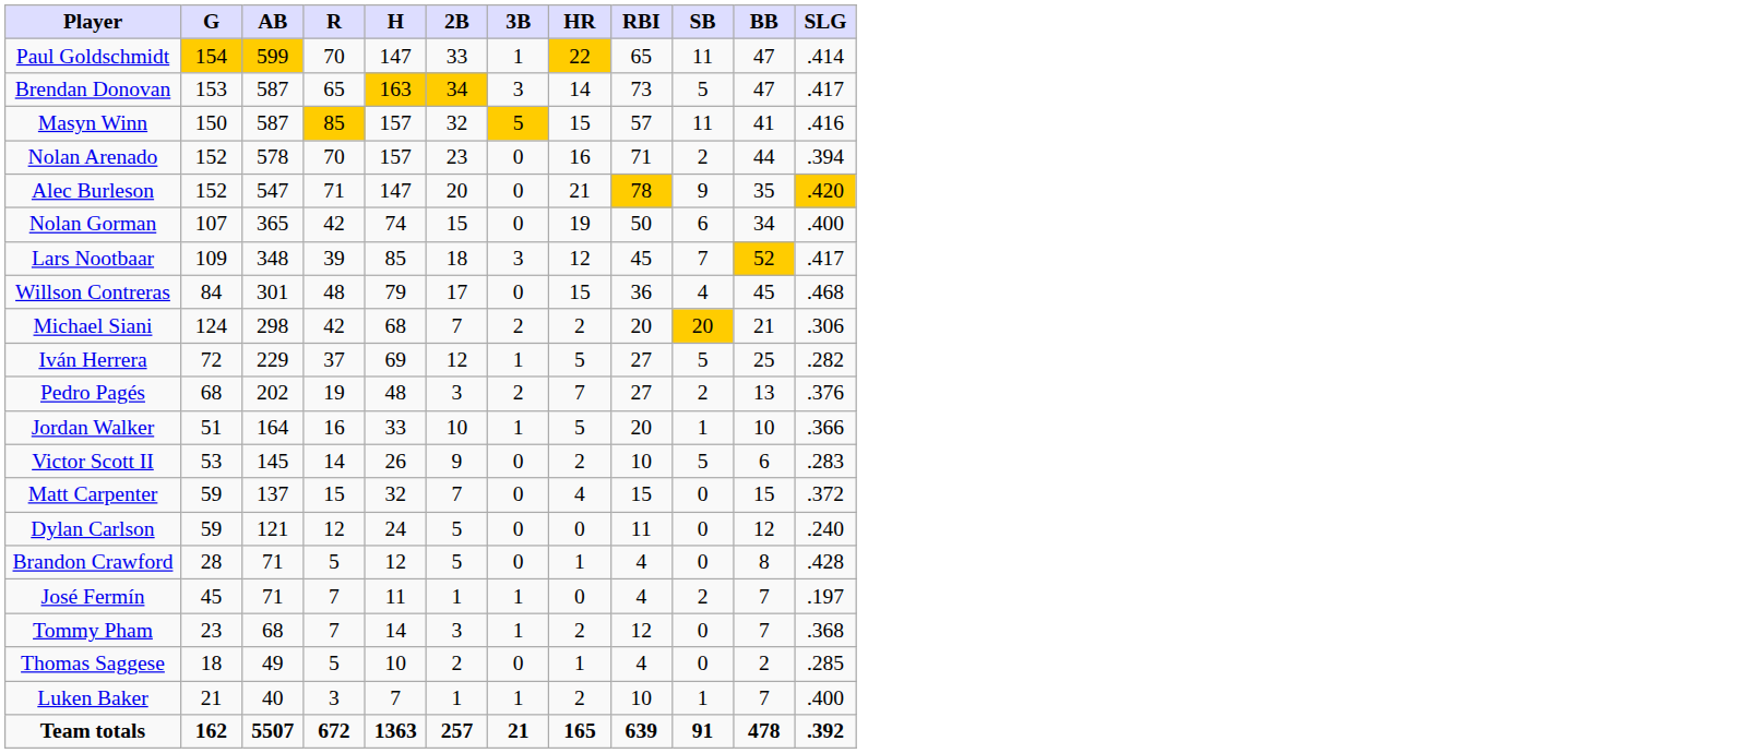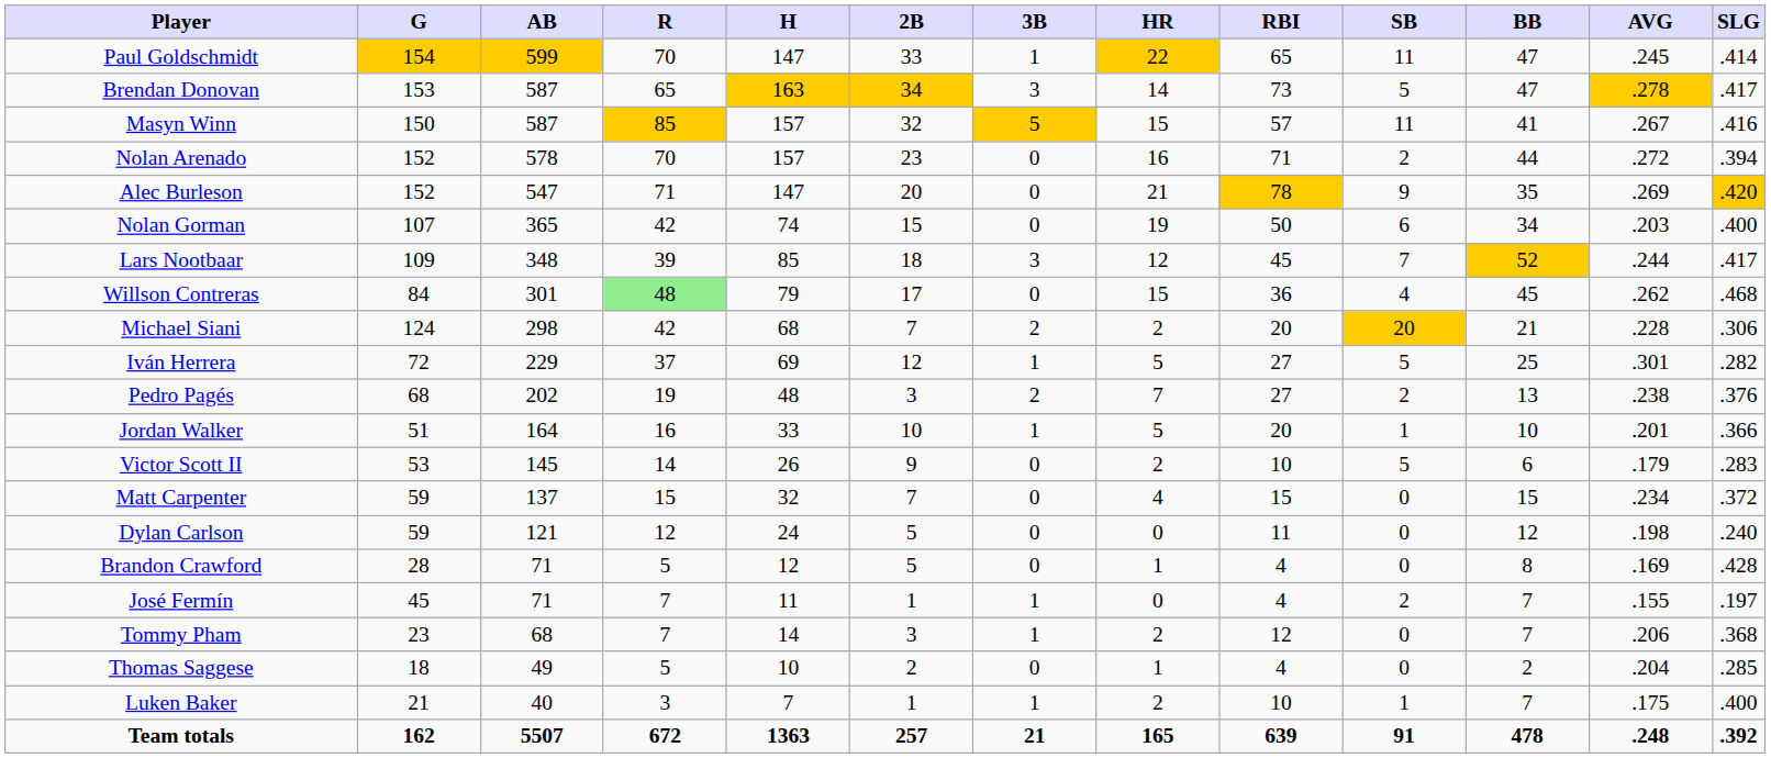+ column: AVG | .245 | .278 | .267 | .272 | .269 | .203 | .244 | .262 | .228 | .301 | .238 | .201 | .179 | .234 | .198 | .169 | .155 | .206 | .204 | .175 | .248
Willson Contreras | R: no background -> lightgreen background
